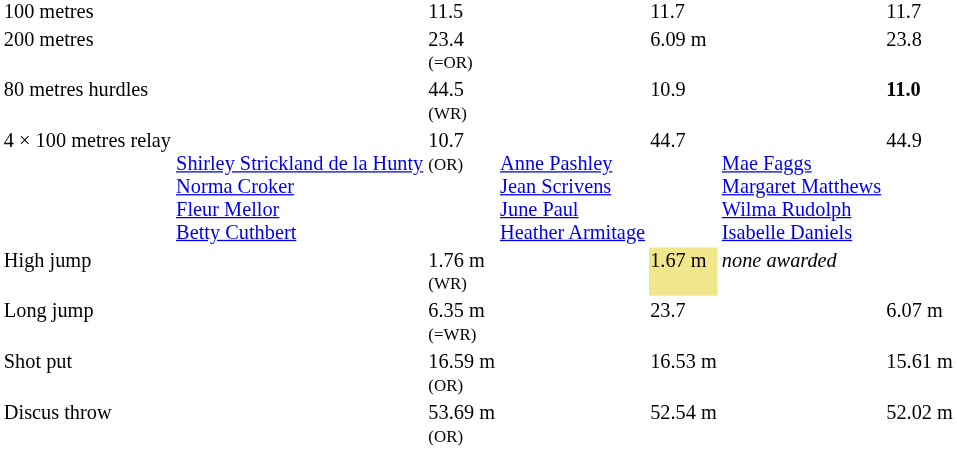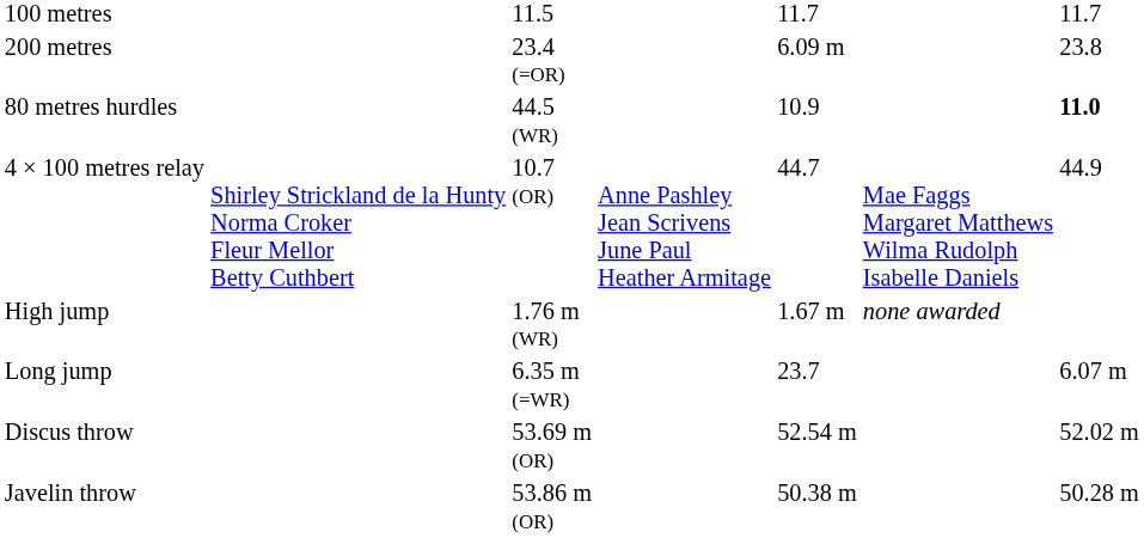High jump | column 5: khaki background -> no background
- row: Shot put | 16.59 m (OR) | 16.53 m | 15.61 m
+ row: Javelin throw | 53.86 m (OR) | 50.38 m | 50.28 m
